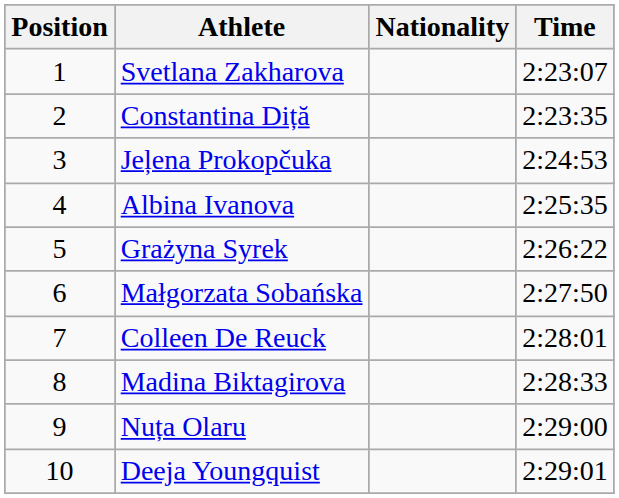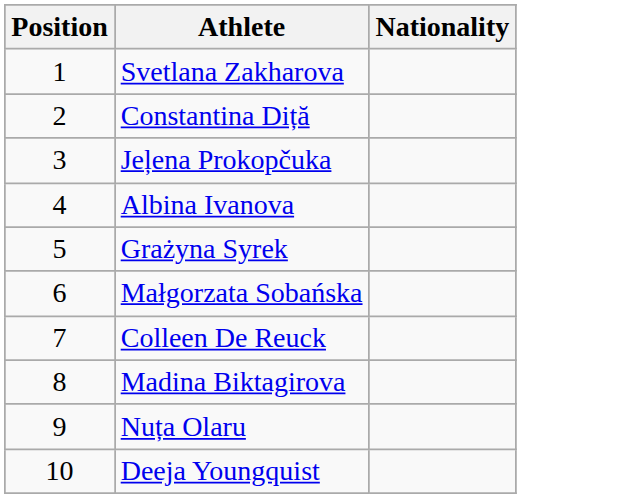- column: Time | 2:23:07 | 2:23:35 | 2:24:53 | 2:25:35 | 2:26:22 | 2:27:50 | 2:28:01 | 2:28:33 | 2:29:00 | 2:29:01
